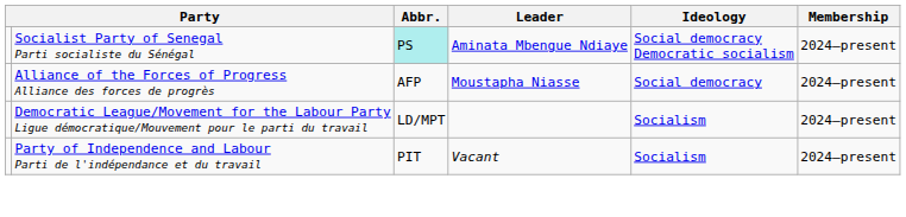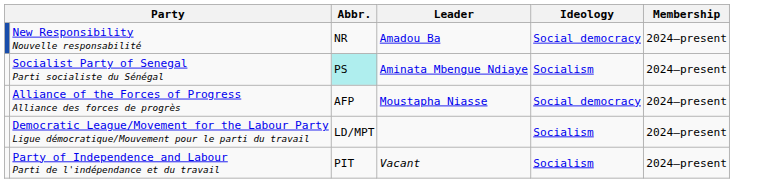+ row: New Responsibility Nouvelle responsabilité | NR | Amadou Ba | Social democracy | 2024–present
Socialist Party of Senegal Parti socialiste du Sénégal | Ideology: Social democracy Democratic socialism -> Socialism
